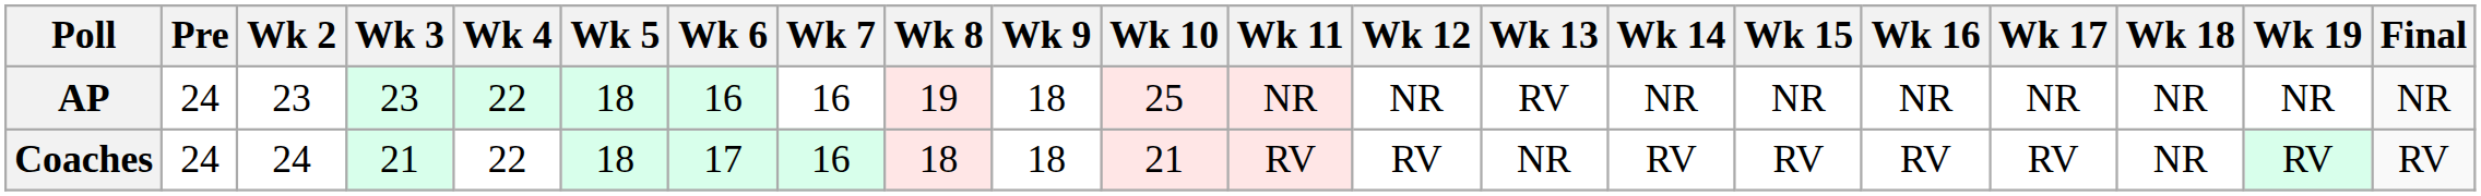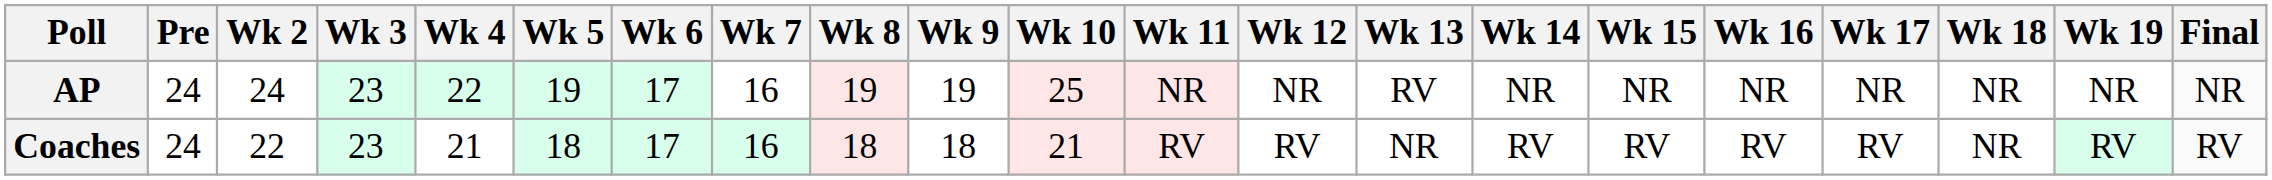AP | Wk 2: 23 -> 24
AP | Wk 5: 18 -> 19
AP | Wk 6: 16 -> 17
AP | Wk 9: 18 -> 19
Coaches | Wk 2: 24 -> 22
Coaches | Wk 3: 21 -> 23
Coaches | Wk 4: 22 -> 21
